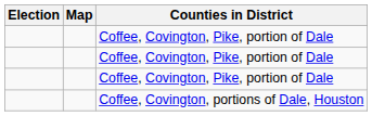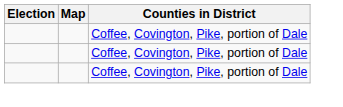- row: Coffee, Covington, portions of Dale, Houston
